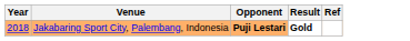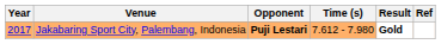+ column: Time (s) | 7.612 - 7.980
Jakabaring Sport City, Palembang, Indonesia | Year: 2018 -> 2017
